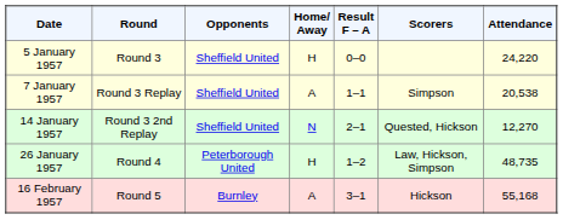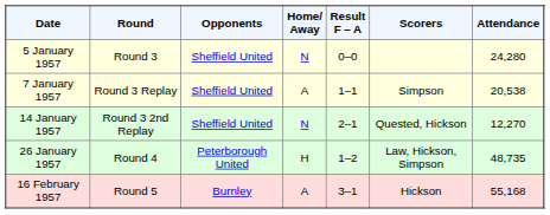5 January 1957 | Home/ Away: H -> N
5 January 1957 | Attendance: 24,220 -> 24,280
